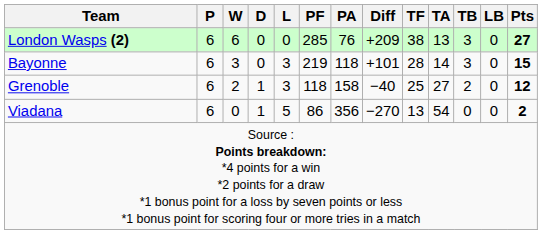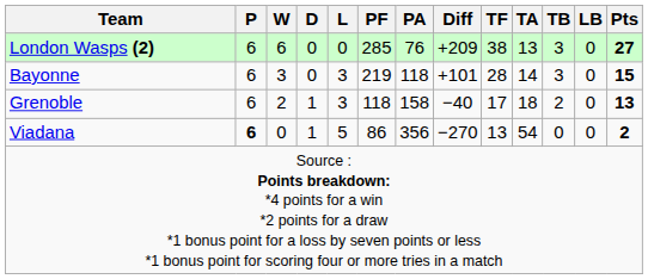Grenoble | TF: 25 -> 17
Grenoble | TA: 27 -> 18
Grenoble | Pts: 12 -> 13
Viadana | P: normal -> bold
